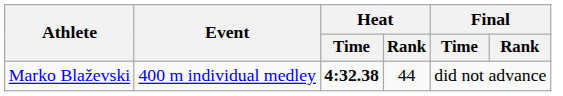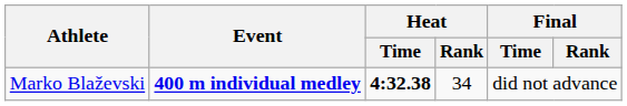Marko Blaževski | Event: normal -> bold
Marko Blaževski | Heat / Rank: 44 -> 34
